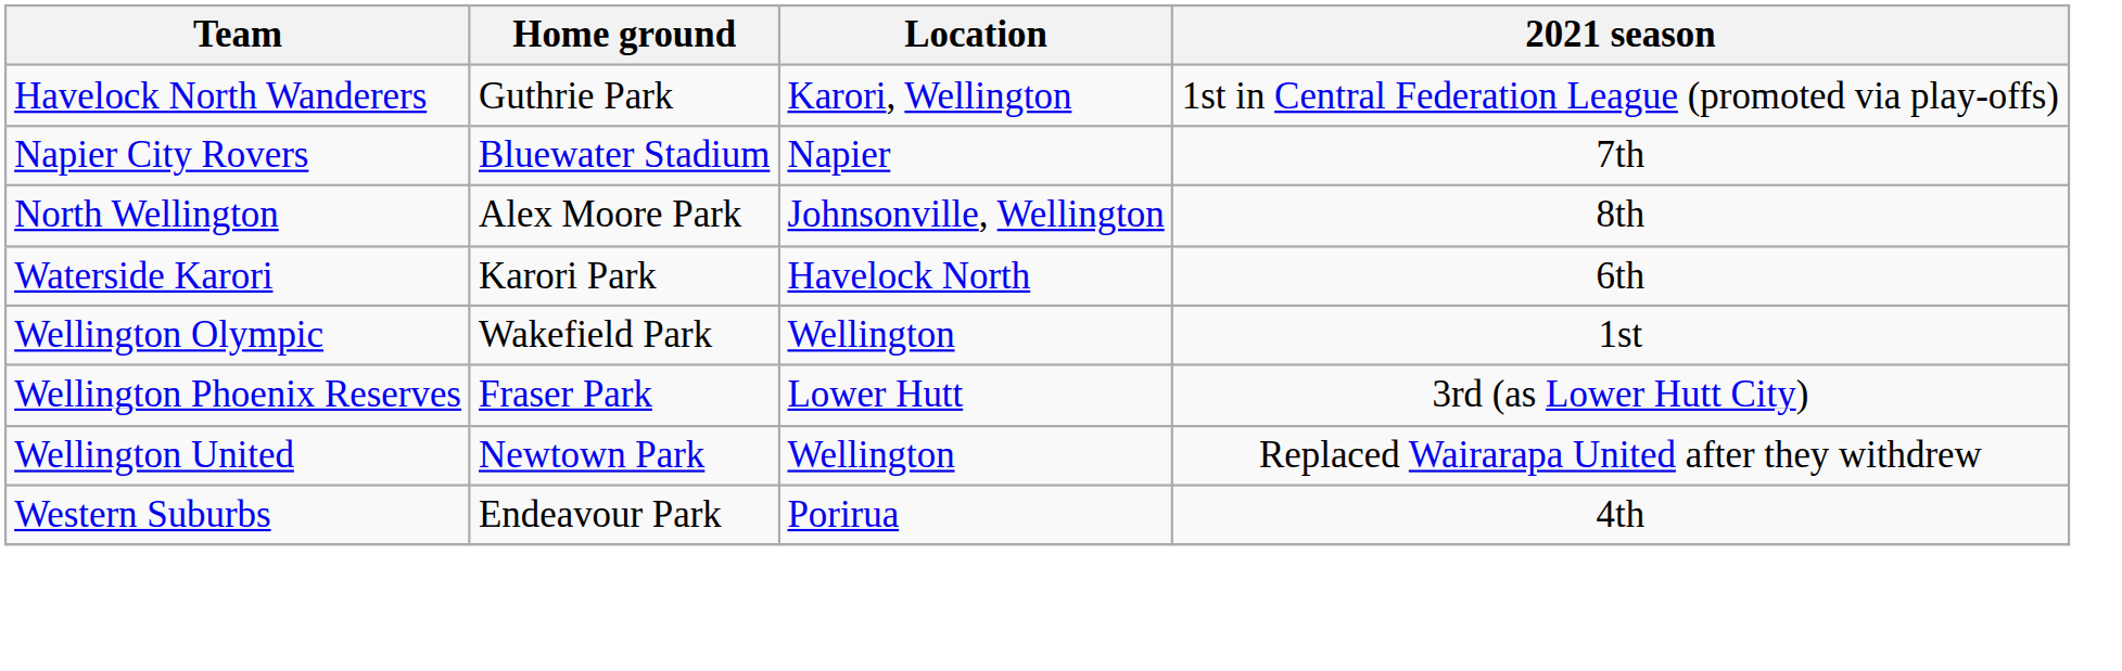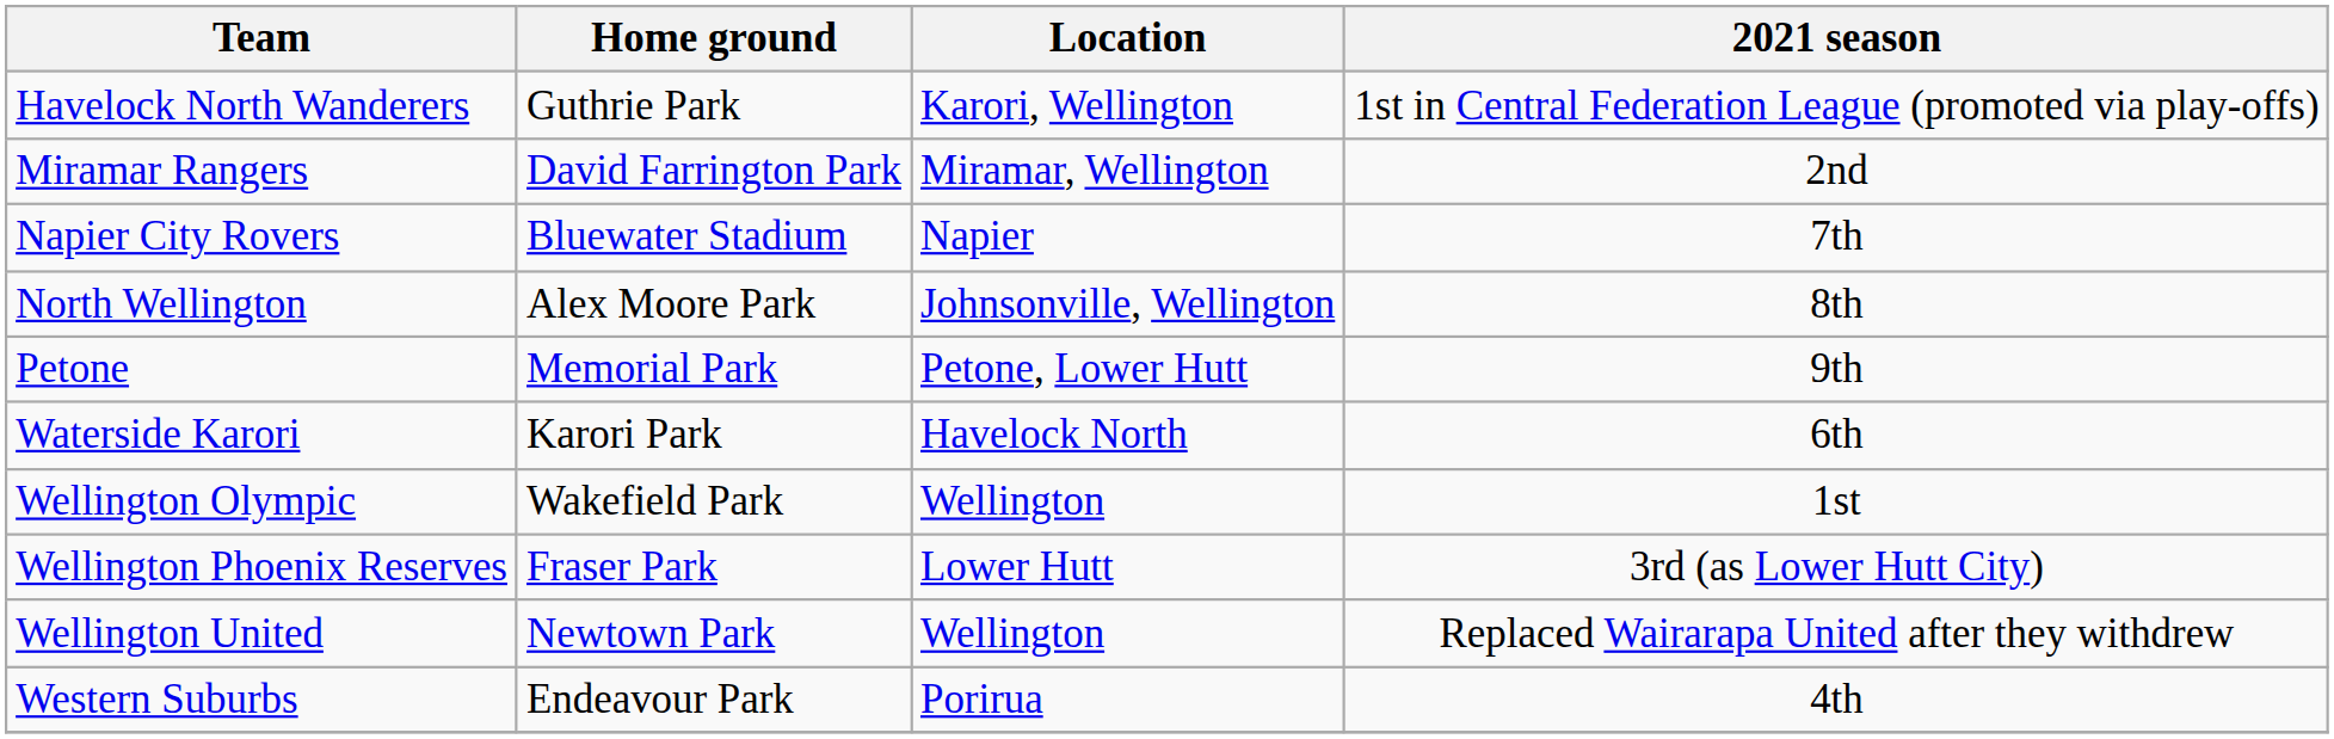+ row: Miramar Rangers | David Farrington Park | Miramar, Wellington | 2nd
+ row: Petone | Memorial Park | Petone, Lower Hutt | 9th
